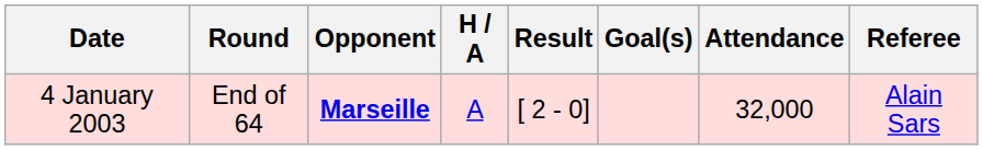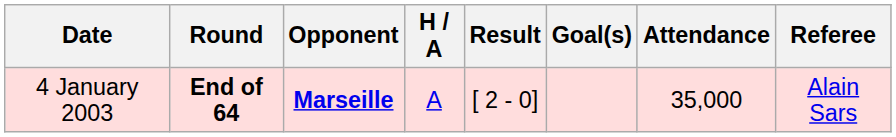4 January 2003 | Round: normal -> bold
4 January 2003 | Attendance: 32,000 -> 35,000
